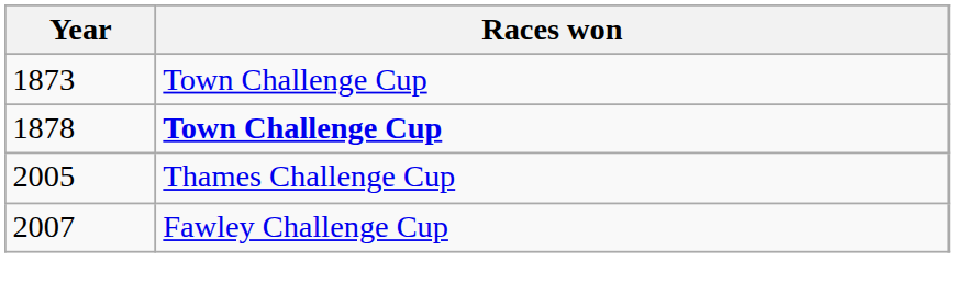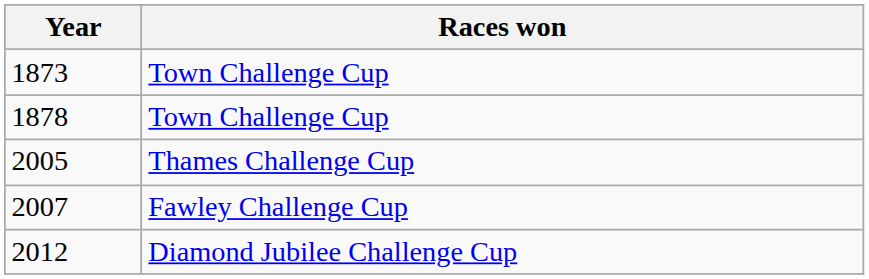1878 | Races won: bold -> normal
+ row: 2012 | Diamond Jubilee Challenge Cup
